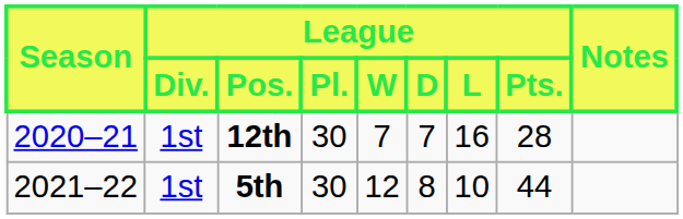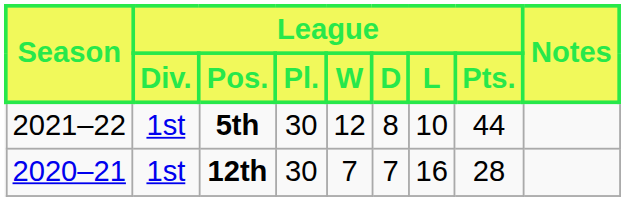rows swapped: 12th <-> 5th
